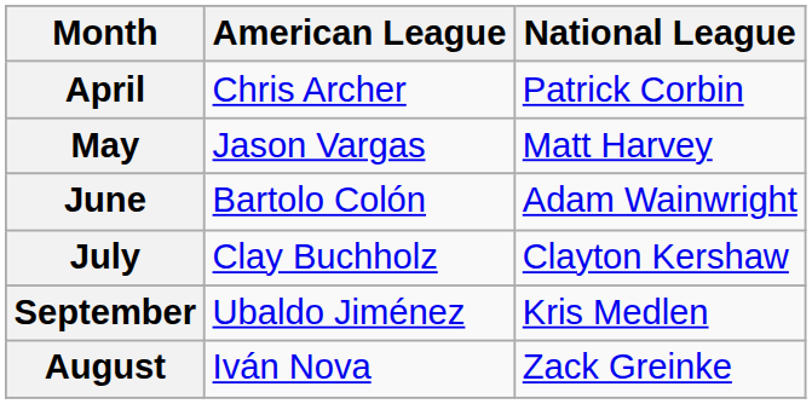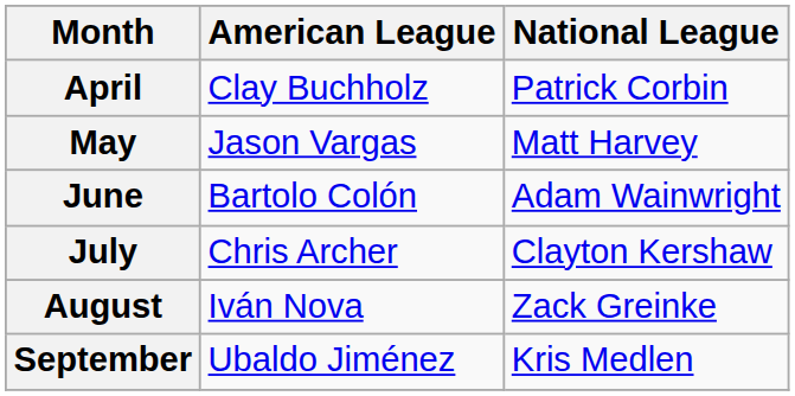April | American League: Chris Archer -> Clay Buchholz
July | American League: Clay Buchholz -> Chris Archer
rows swapped: August <-> September
